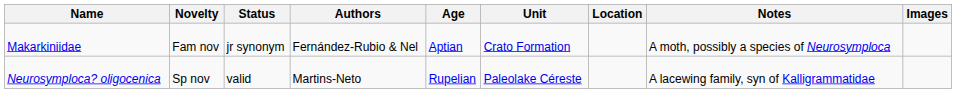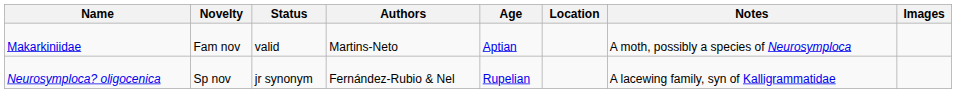- column: Unit | Crato Formation | Paleolake Céreste
Makarkiniidae | Status: jr synonym -> valid
Makarkiniidae | Authors: Fernández-Rubio & Nel -> Martins-Neto
Neurosymploca? oligocenica | Status: valid -> jr synonym
Neurosymploca? oligocenica | Authors: Martins-Neto -> Fernández-Rubio & Nel
